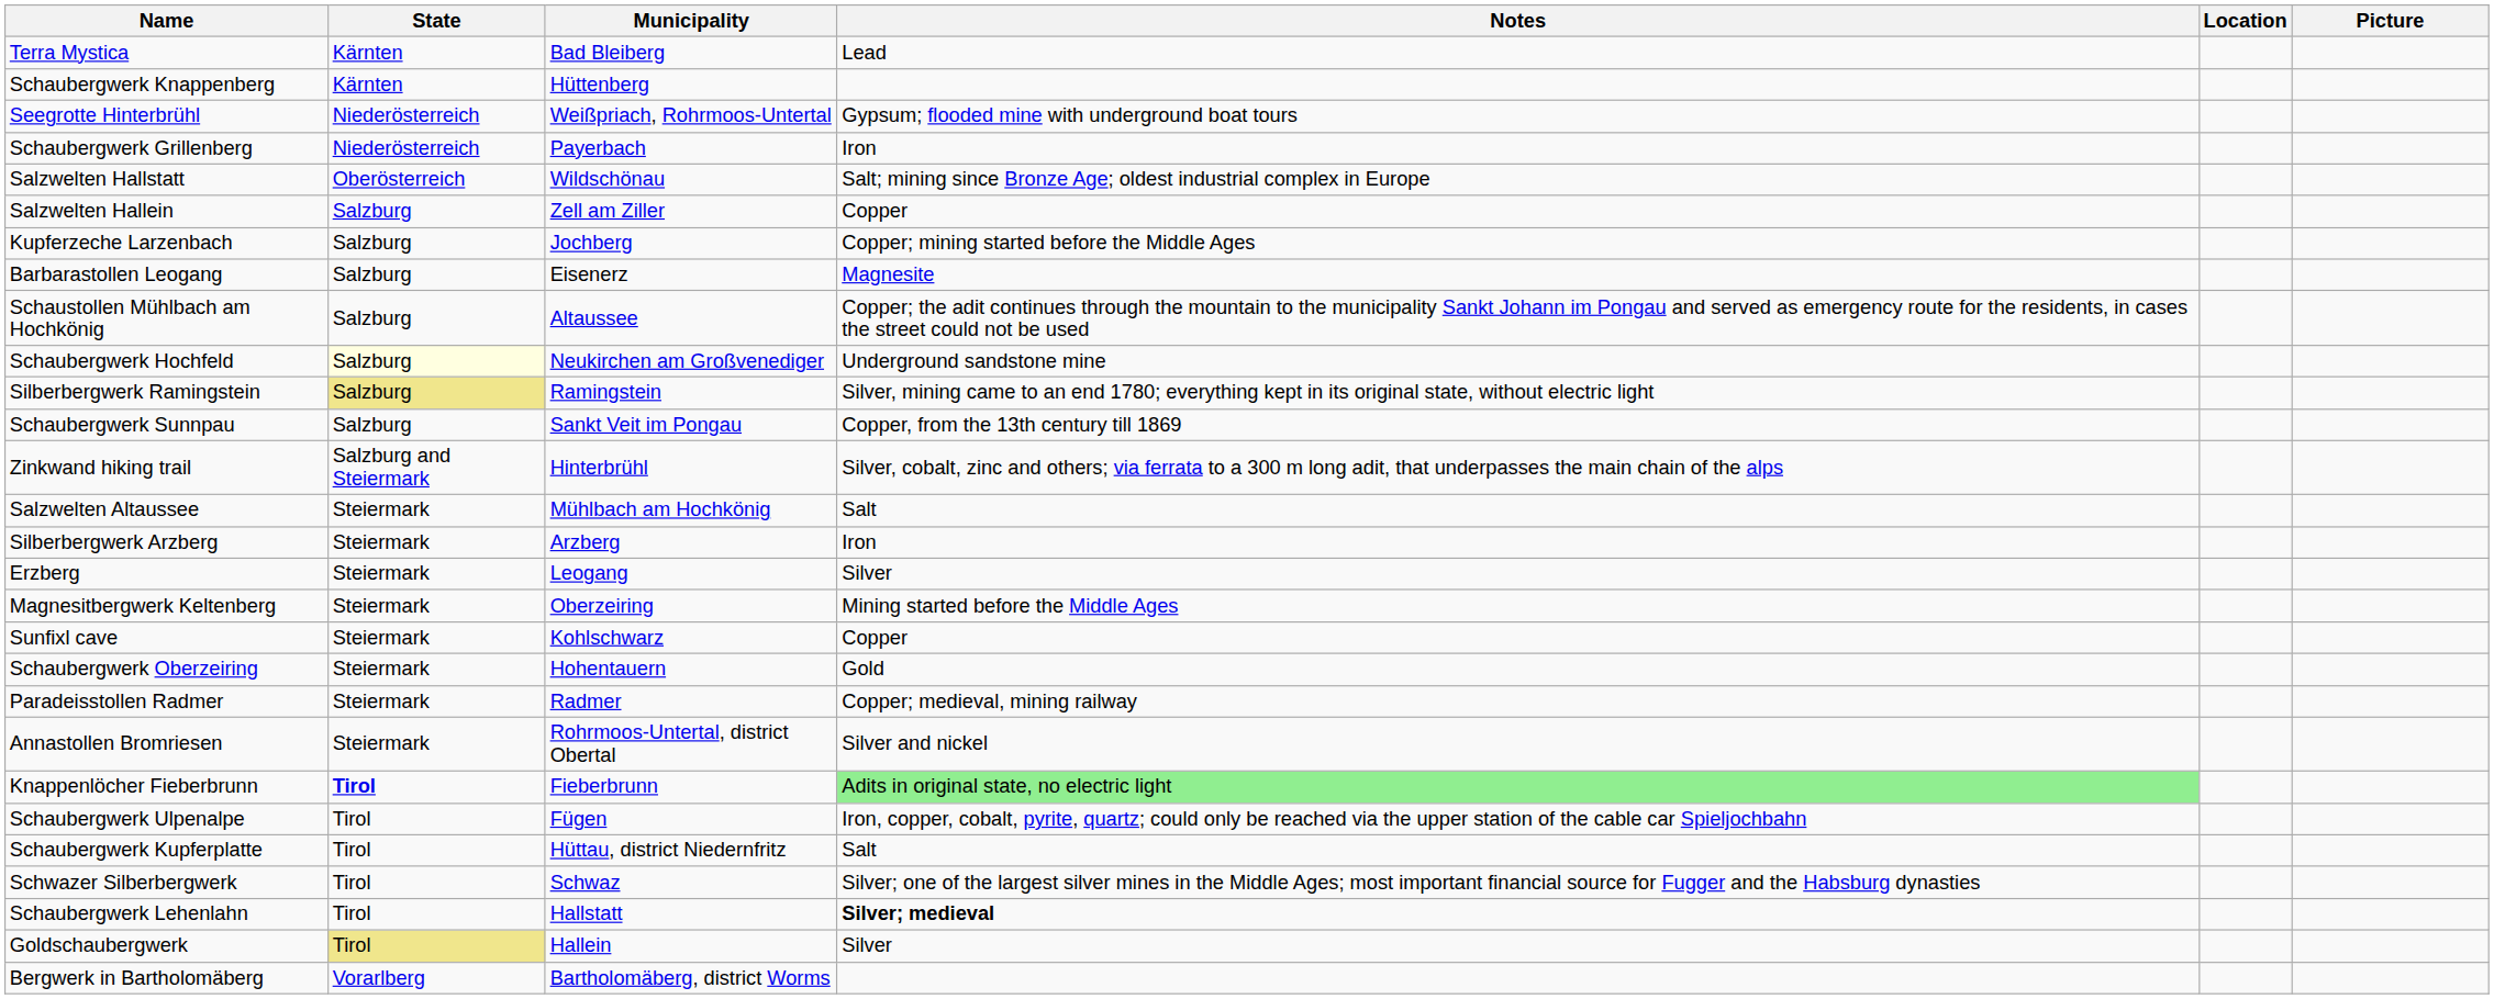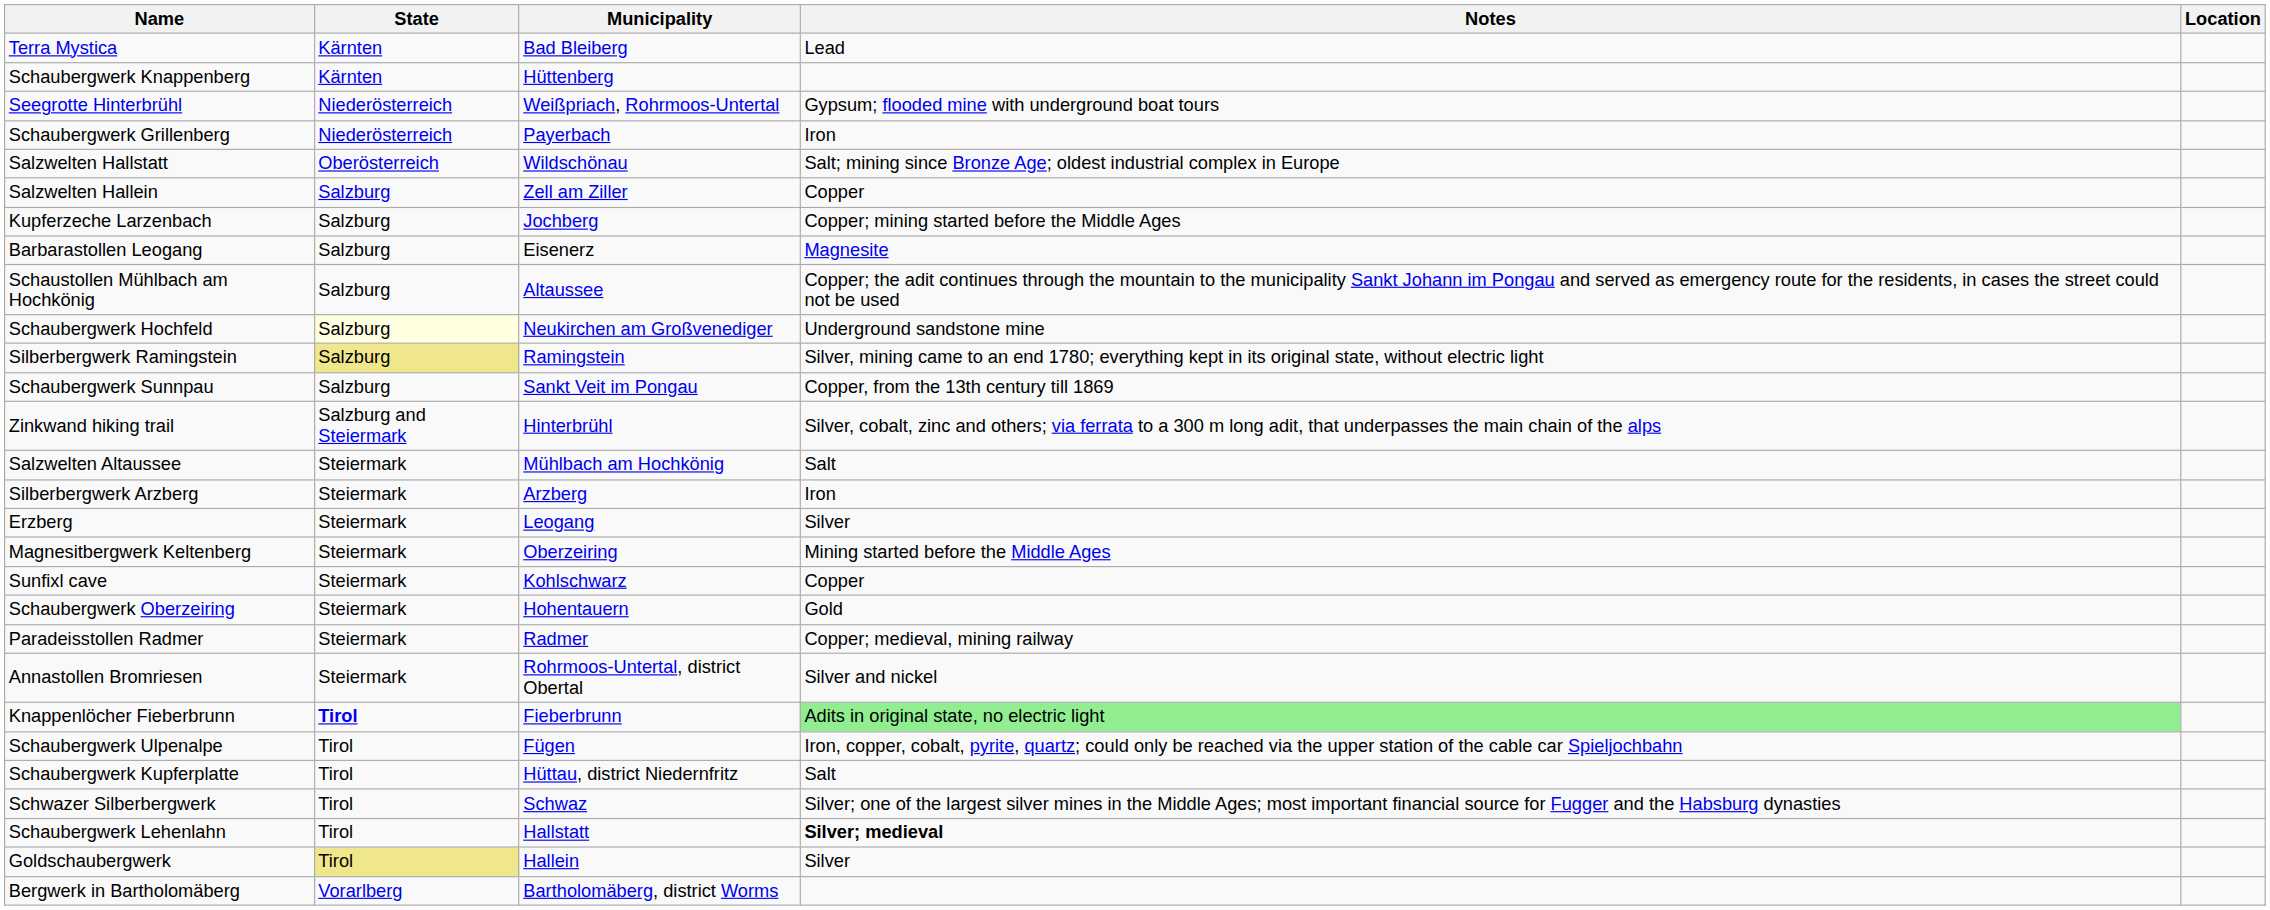- column: Picture
